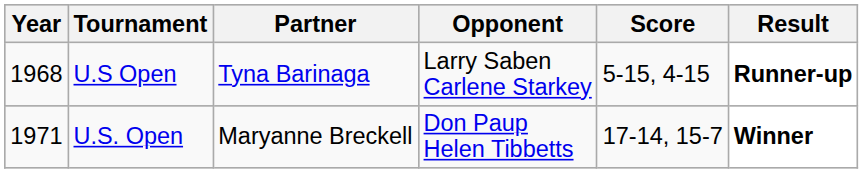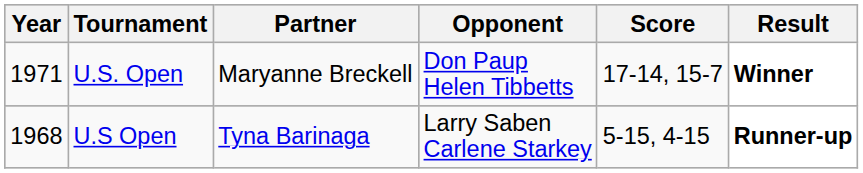rows swapped: U.S Open <-> U.S. Open
